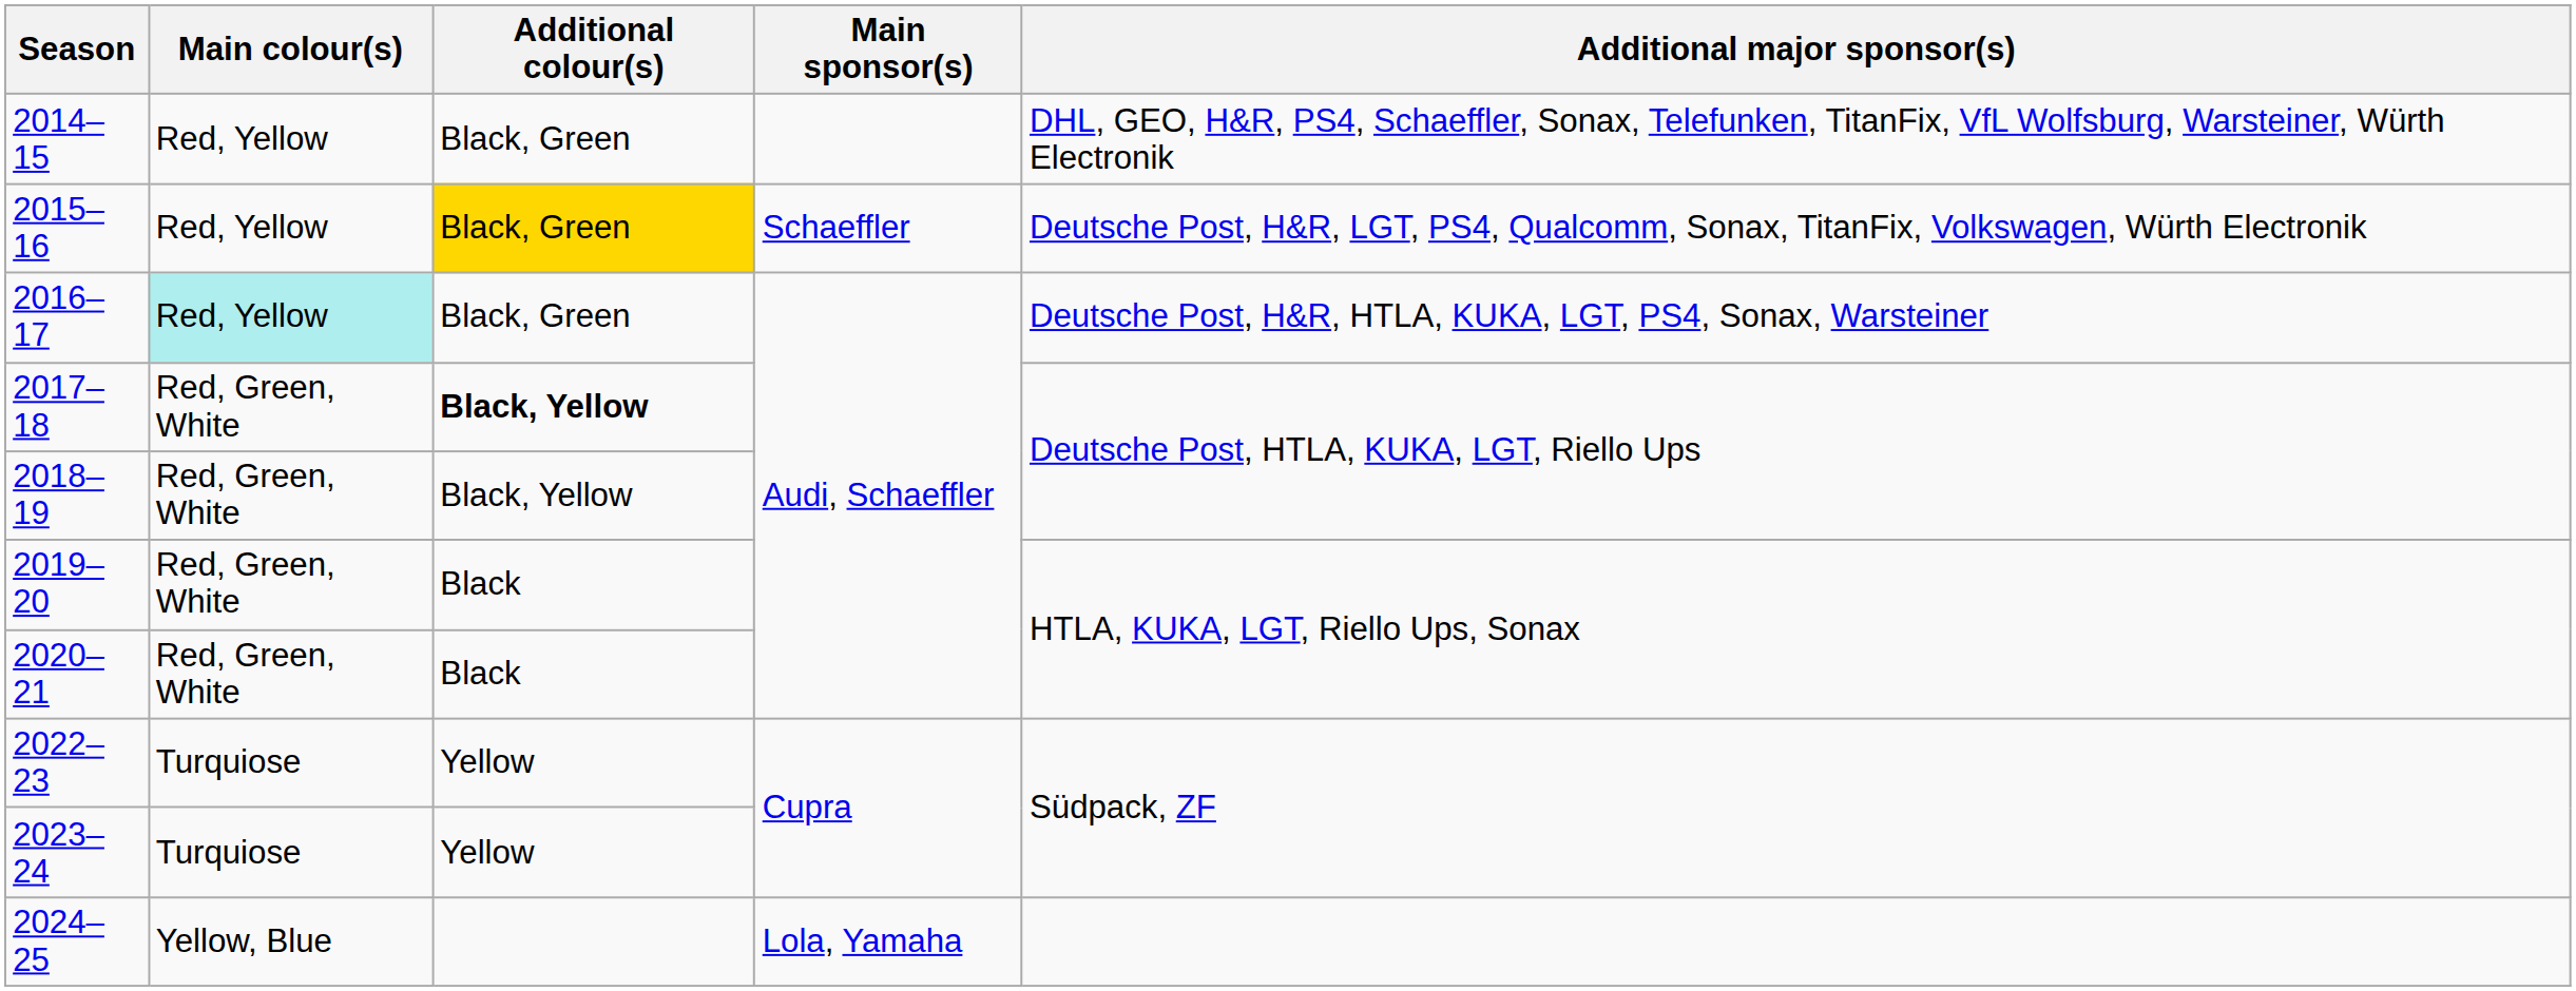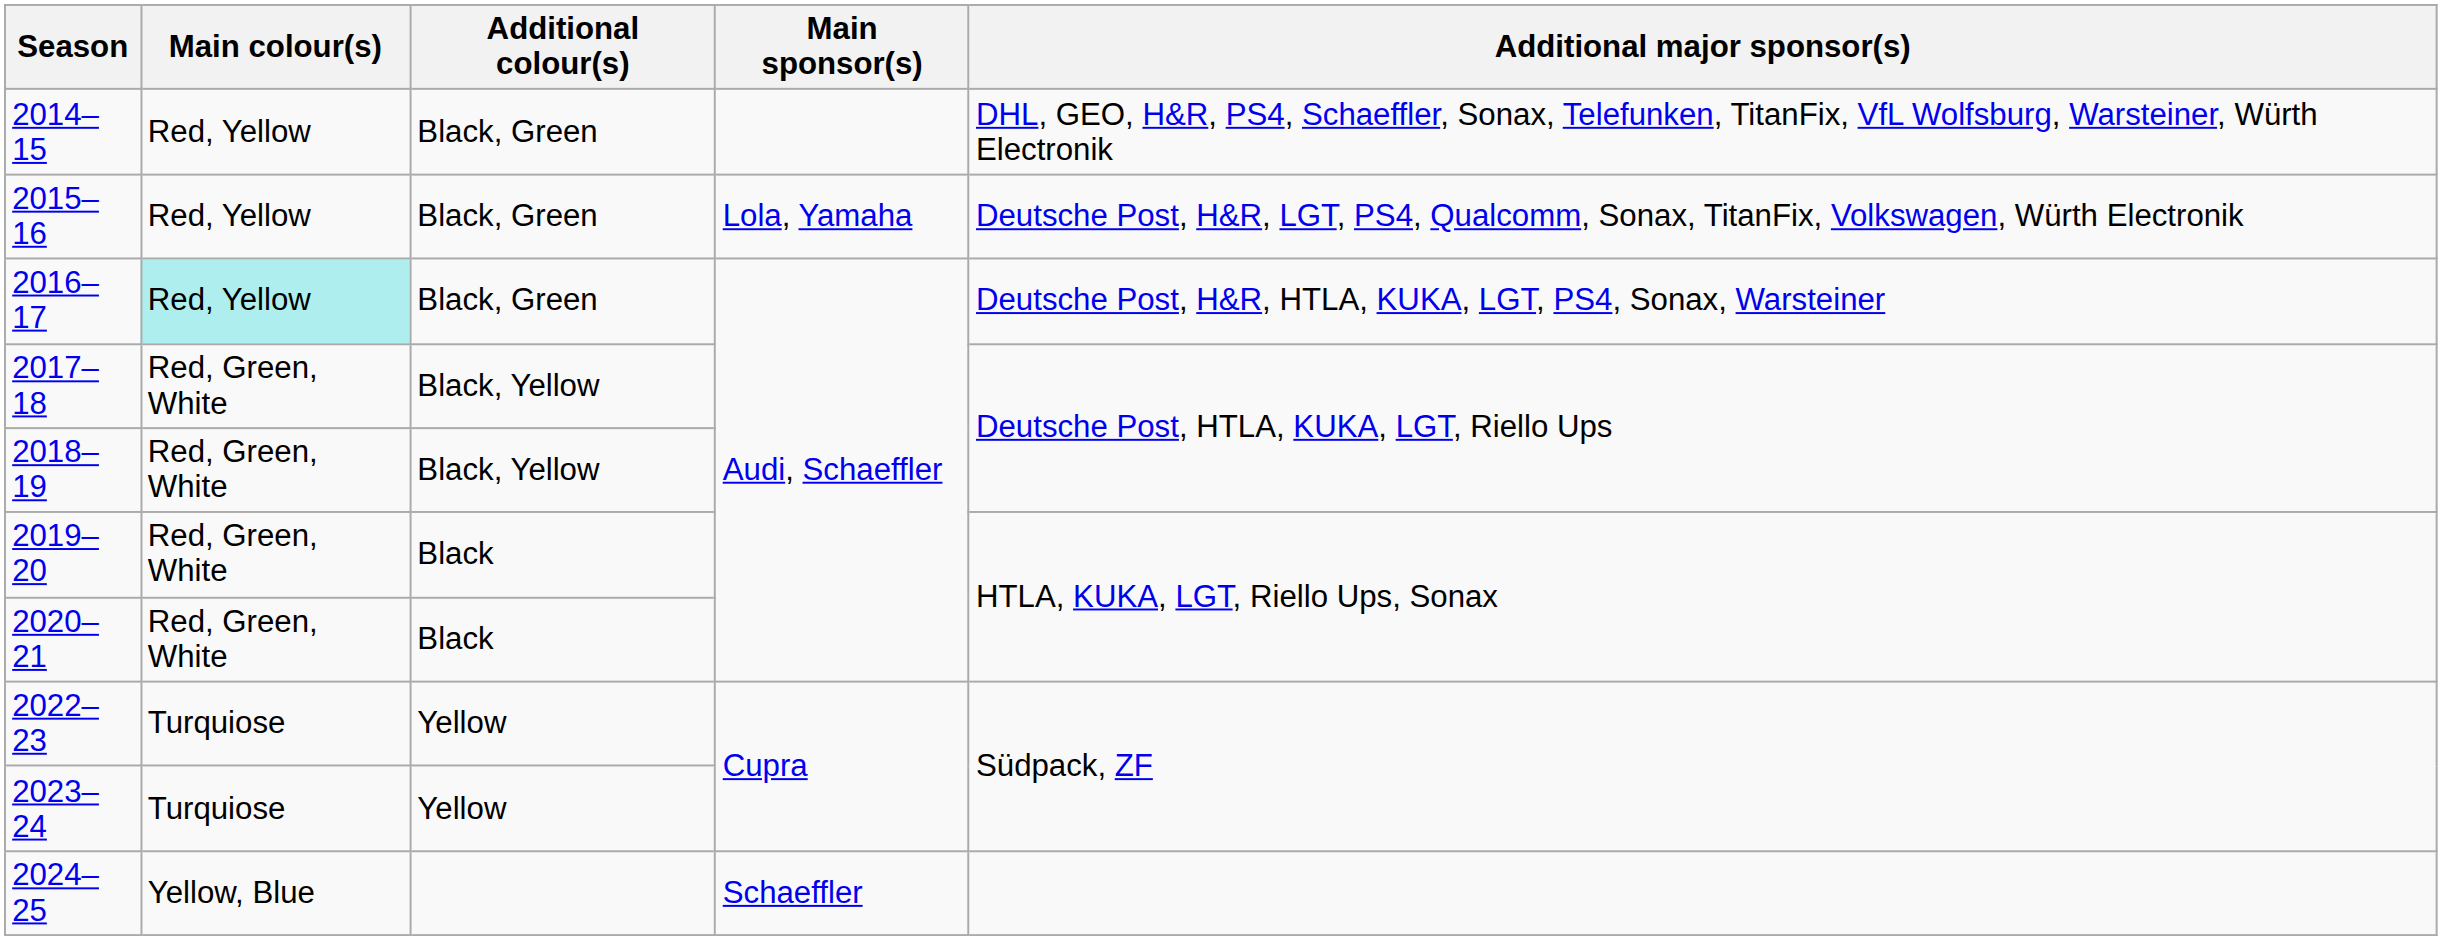2015–16 | Additional colour(s): gold background -> no background
2015–16 | Main sponsor(s): Schaeffler -> Lola, Yamaha
2017–18 | Additional colour(s): bold -> normal
2024–25 | Main sponsor(s): Lola, Yamaha -> Schaeffler
